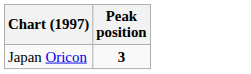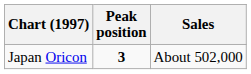+ column: Sales | About 502,000
